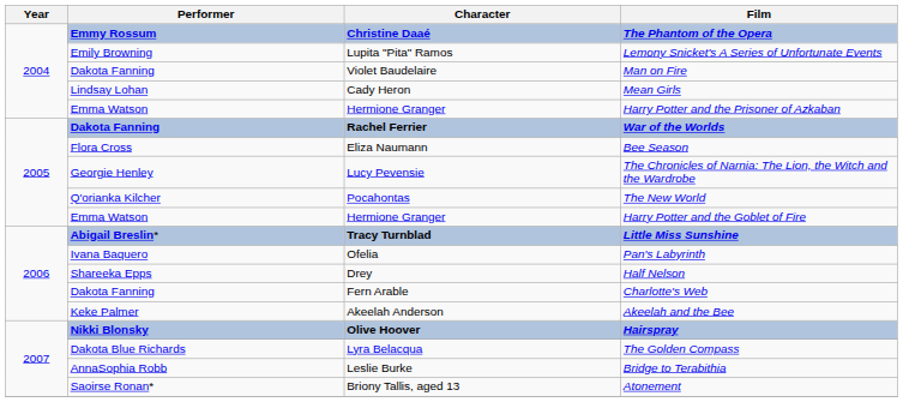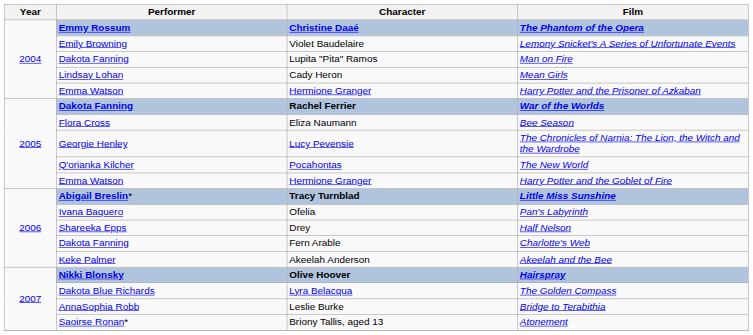Lemony Snicket's A Series of Unfortunate Events | Character: Lupita "Pita" Ramos -> Violet Baudelaire
Man on Fire | Character: Violet Baudelaire -> Lupita "Pita" Ramos
